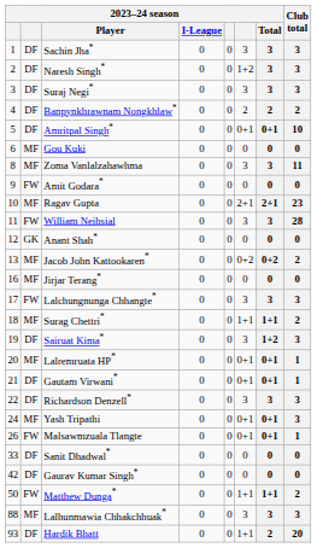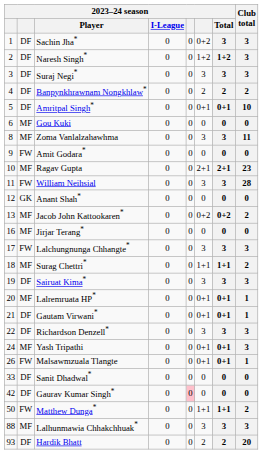Sachin Jha* | column 6: 3 -> 0+2
Naresh Singh* | 2023–24 season / Total: 3 -> 1+2
Sairuat Kima* | 2023–24 season / Total: 1+2 -> 3
Gaurav Kumar Singh* | column 5: no background -> pink background
Hardik Bhatt | column 6: 1+1 -> 2
